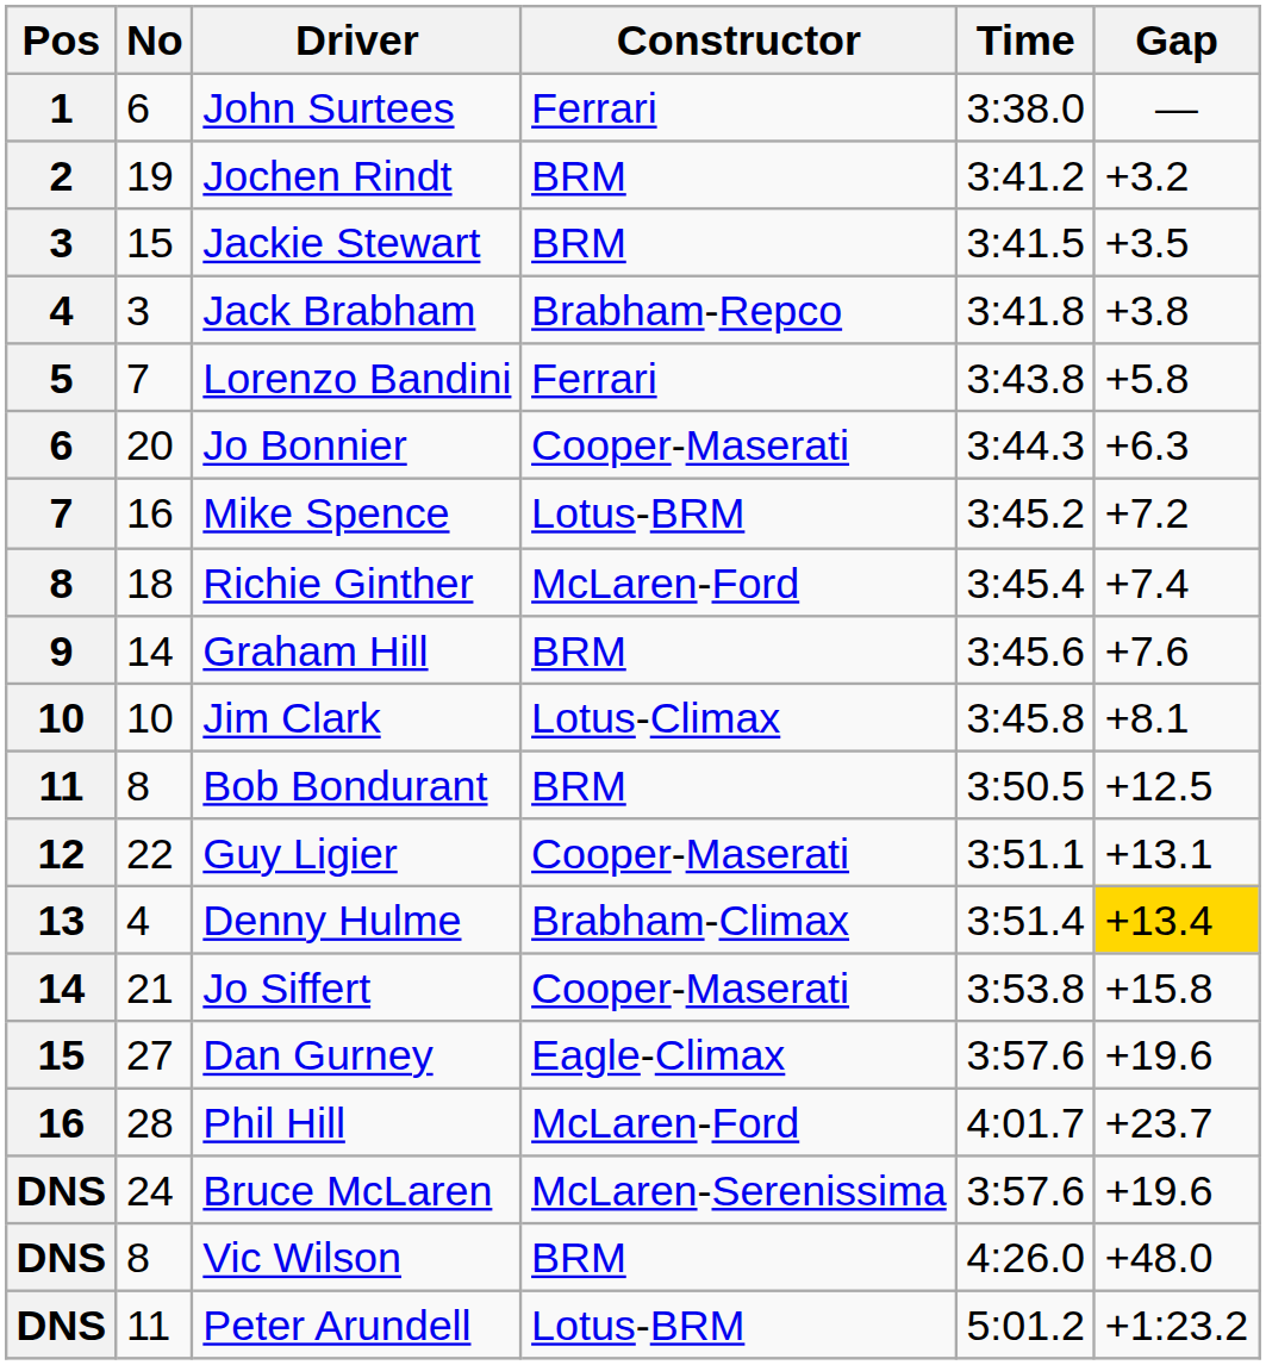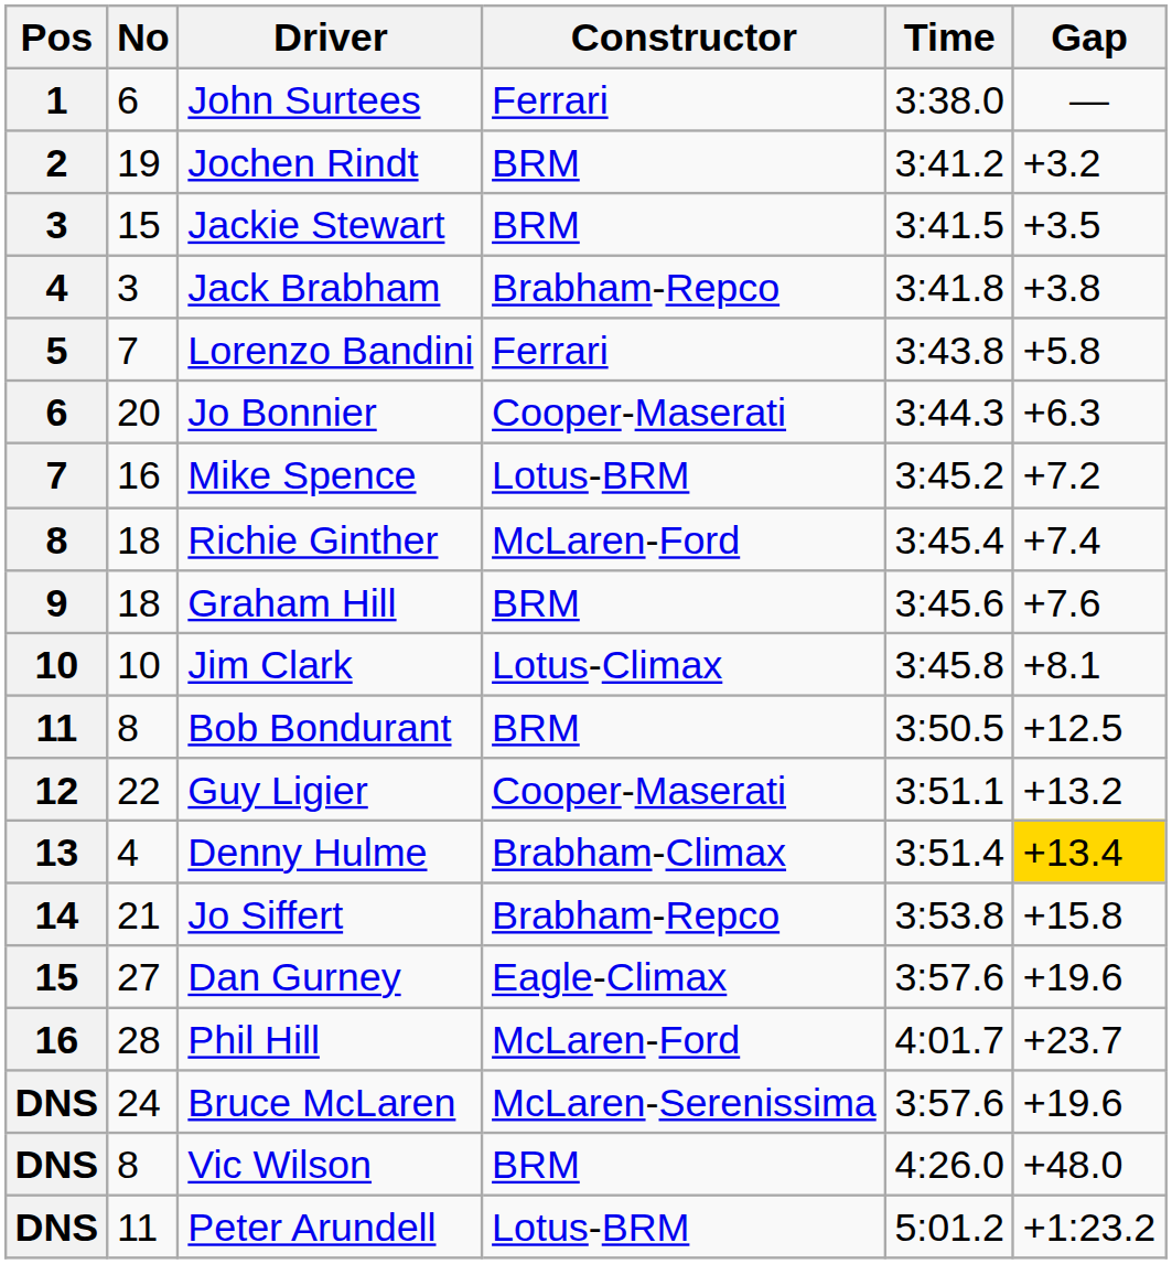Graham Hill | No: 14 -> 18
Guy Ligier | Gap: +13.1 -> +13.2
Jo Siffert | Constructor: Cooper-Maserati -> Brabham-Repco
